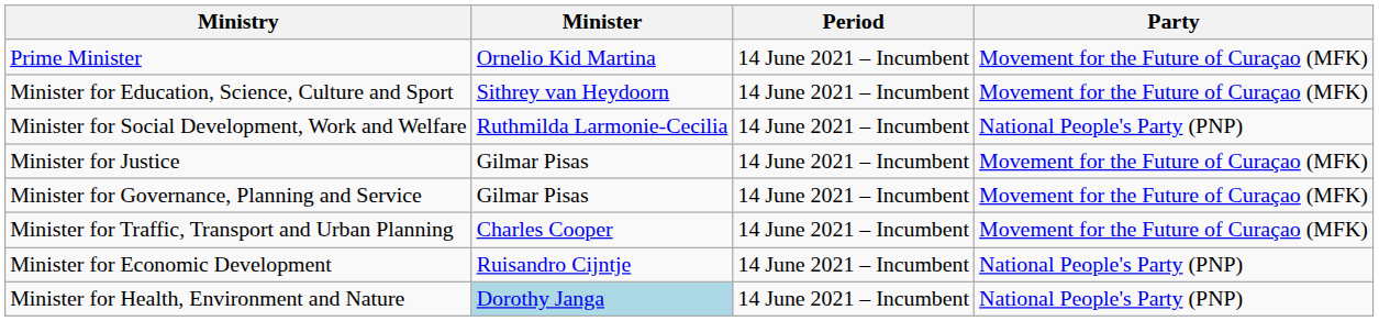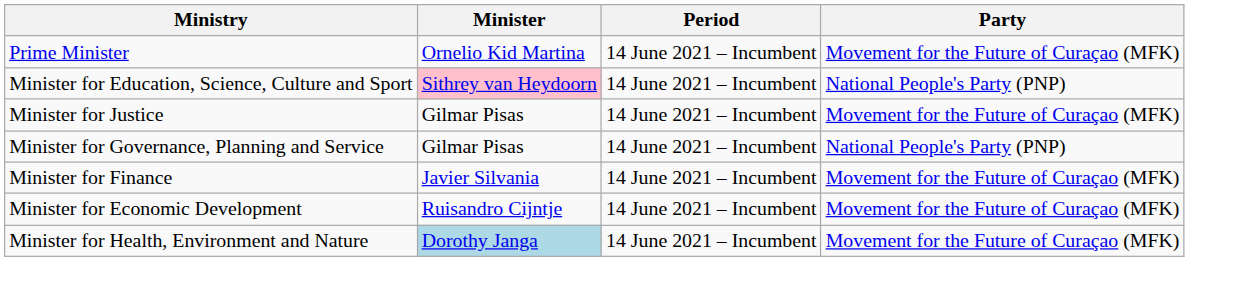Minister for Education, Science, Culture and Sport | Minister: no background -> pink background
Minister for Education, Science, Culture and Sport | Party: Movement for the Future of Curaçao (MFK) -> National People's Party (PNP)
- row: Minister for Social Development, Work and Welfare | Ruthmilda Larmonie-Cecilia | 14 June 2021 – Incumbent | National People's Party (PNP)
Minister for Governance, Planning and Service | Party: Movement for the Future of Curaçao (MFK) -> National People's Party (PNP)
+ row: Minister for Finance | Javier Silvania | 14 June 2021 – Incumbent | Movement for the Future of Curaçao (MFK)
- row: Minister for Traffic, Transport and Urban Planning | Charles Cooper | 14 June 2021 – Incumbent | Movement for the Future of Curaçao (MFK)
Minister for Economic Development | Party: National People's Party (PNP) -> Movement for the Future of Curaçao (MFK)
Minister for Health, Environment and Nature | Party: National People's Party (PNP) -> Movement for the Future of Curaçao (MFK)
